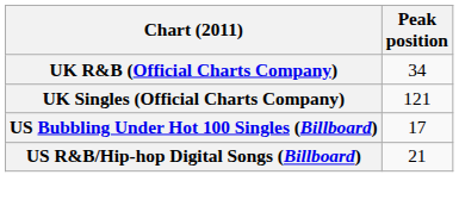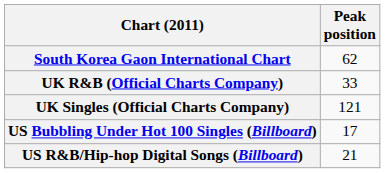+ row: South Korea Gaon International Chart | 62
UK R&B (Official Charts Company) | Peak position: 34 -> 33
